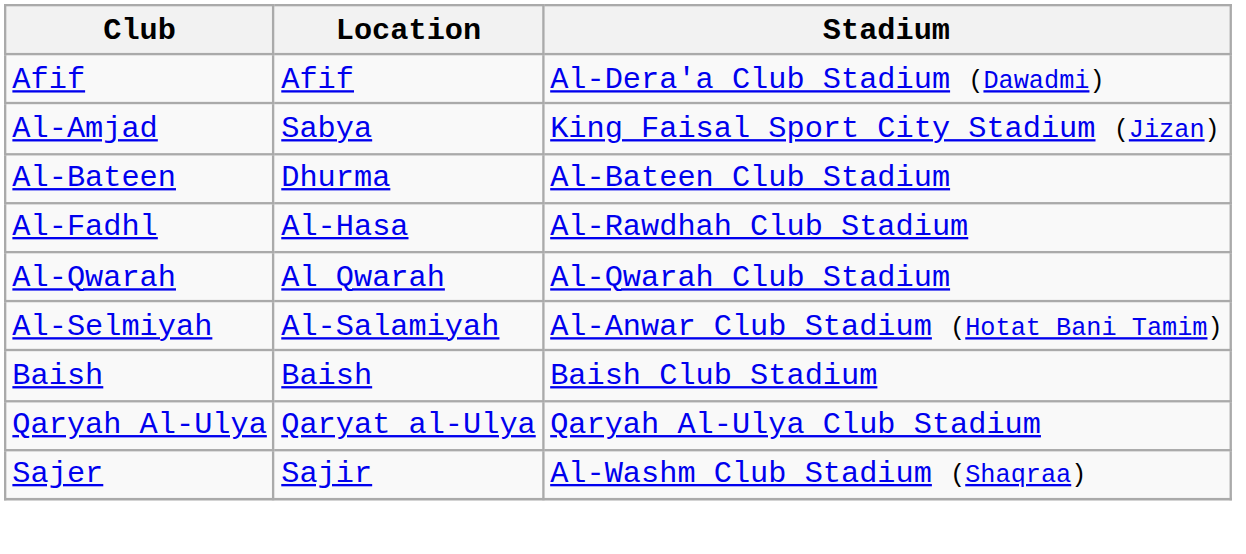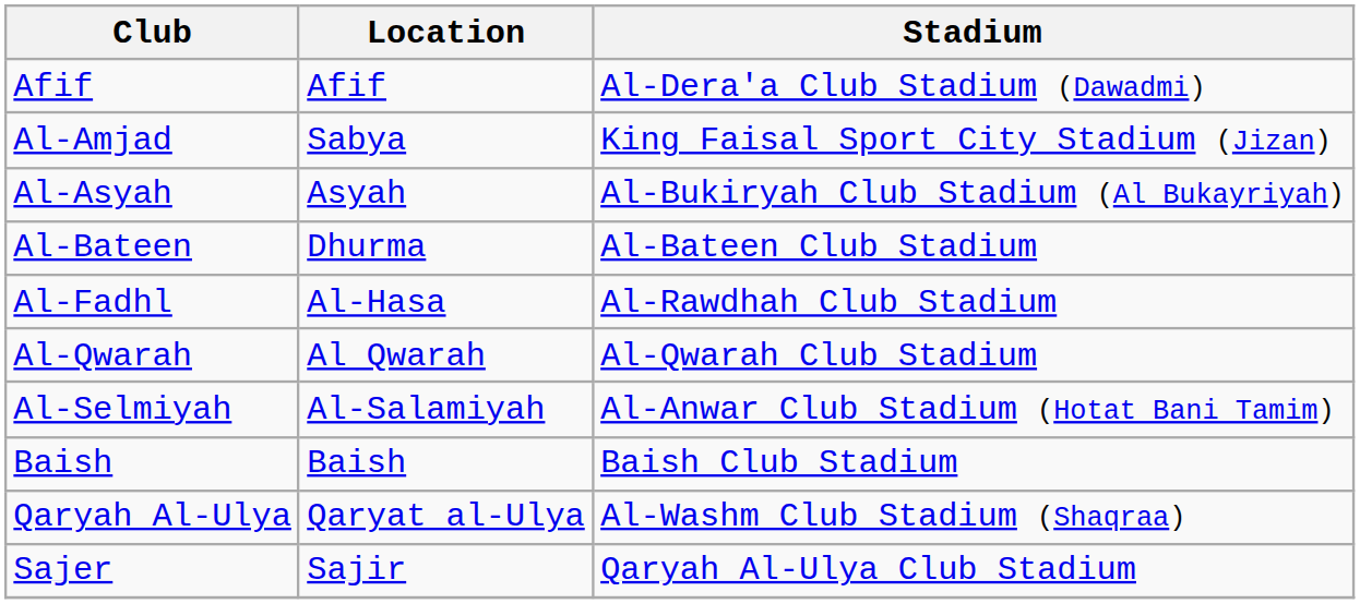+ row: Al-Asyah | Asyah | Al-Bukiryah Club Stadium (Al Bukayriyah)
Qaryah Al-Ulya | Stadium: Qaryah Al-Ulya Club Stadium -> Al-Washm Club Stadium (Shaqraa)
Sajer | Stadium: Al-Washm Club Stadium (Shaqraa) -> Qaryah Al-Ulya Club Stadium
